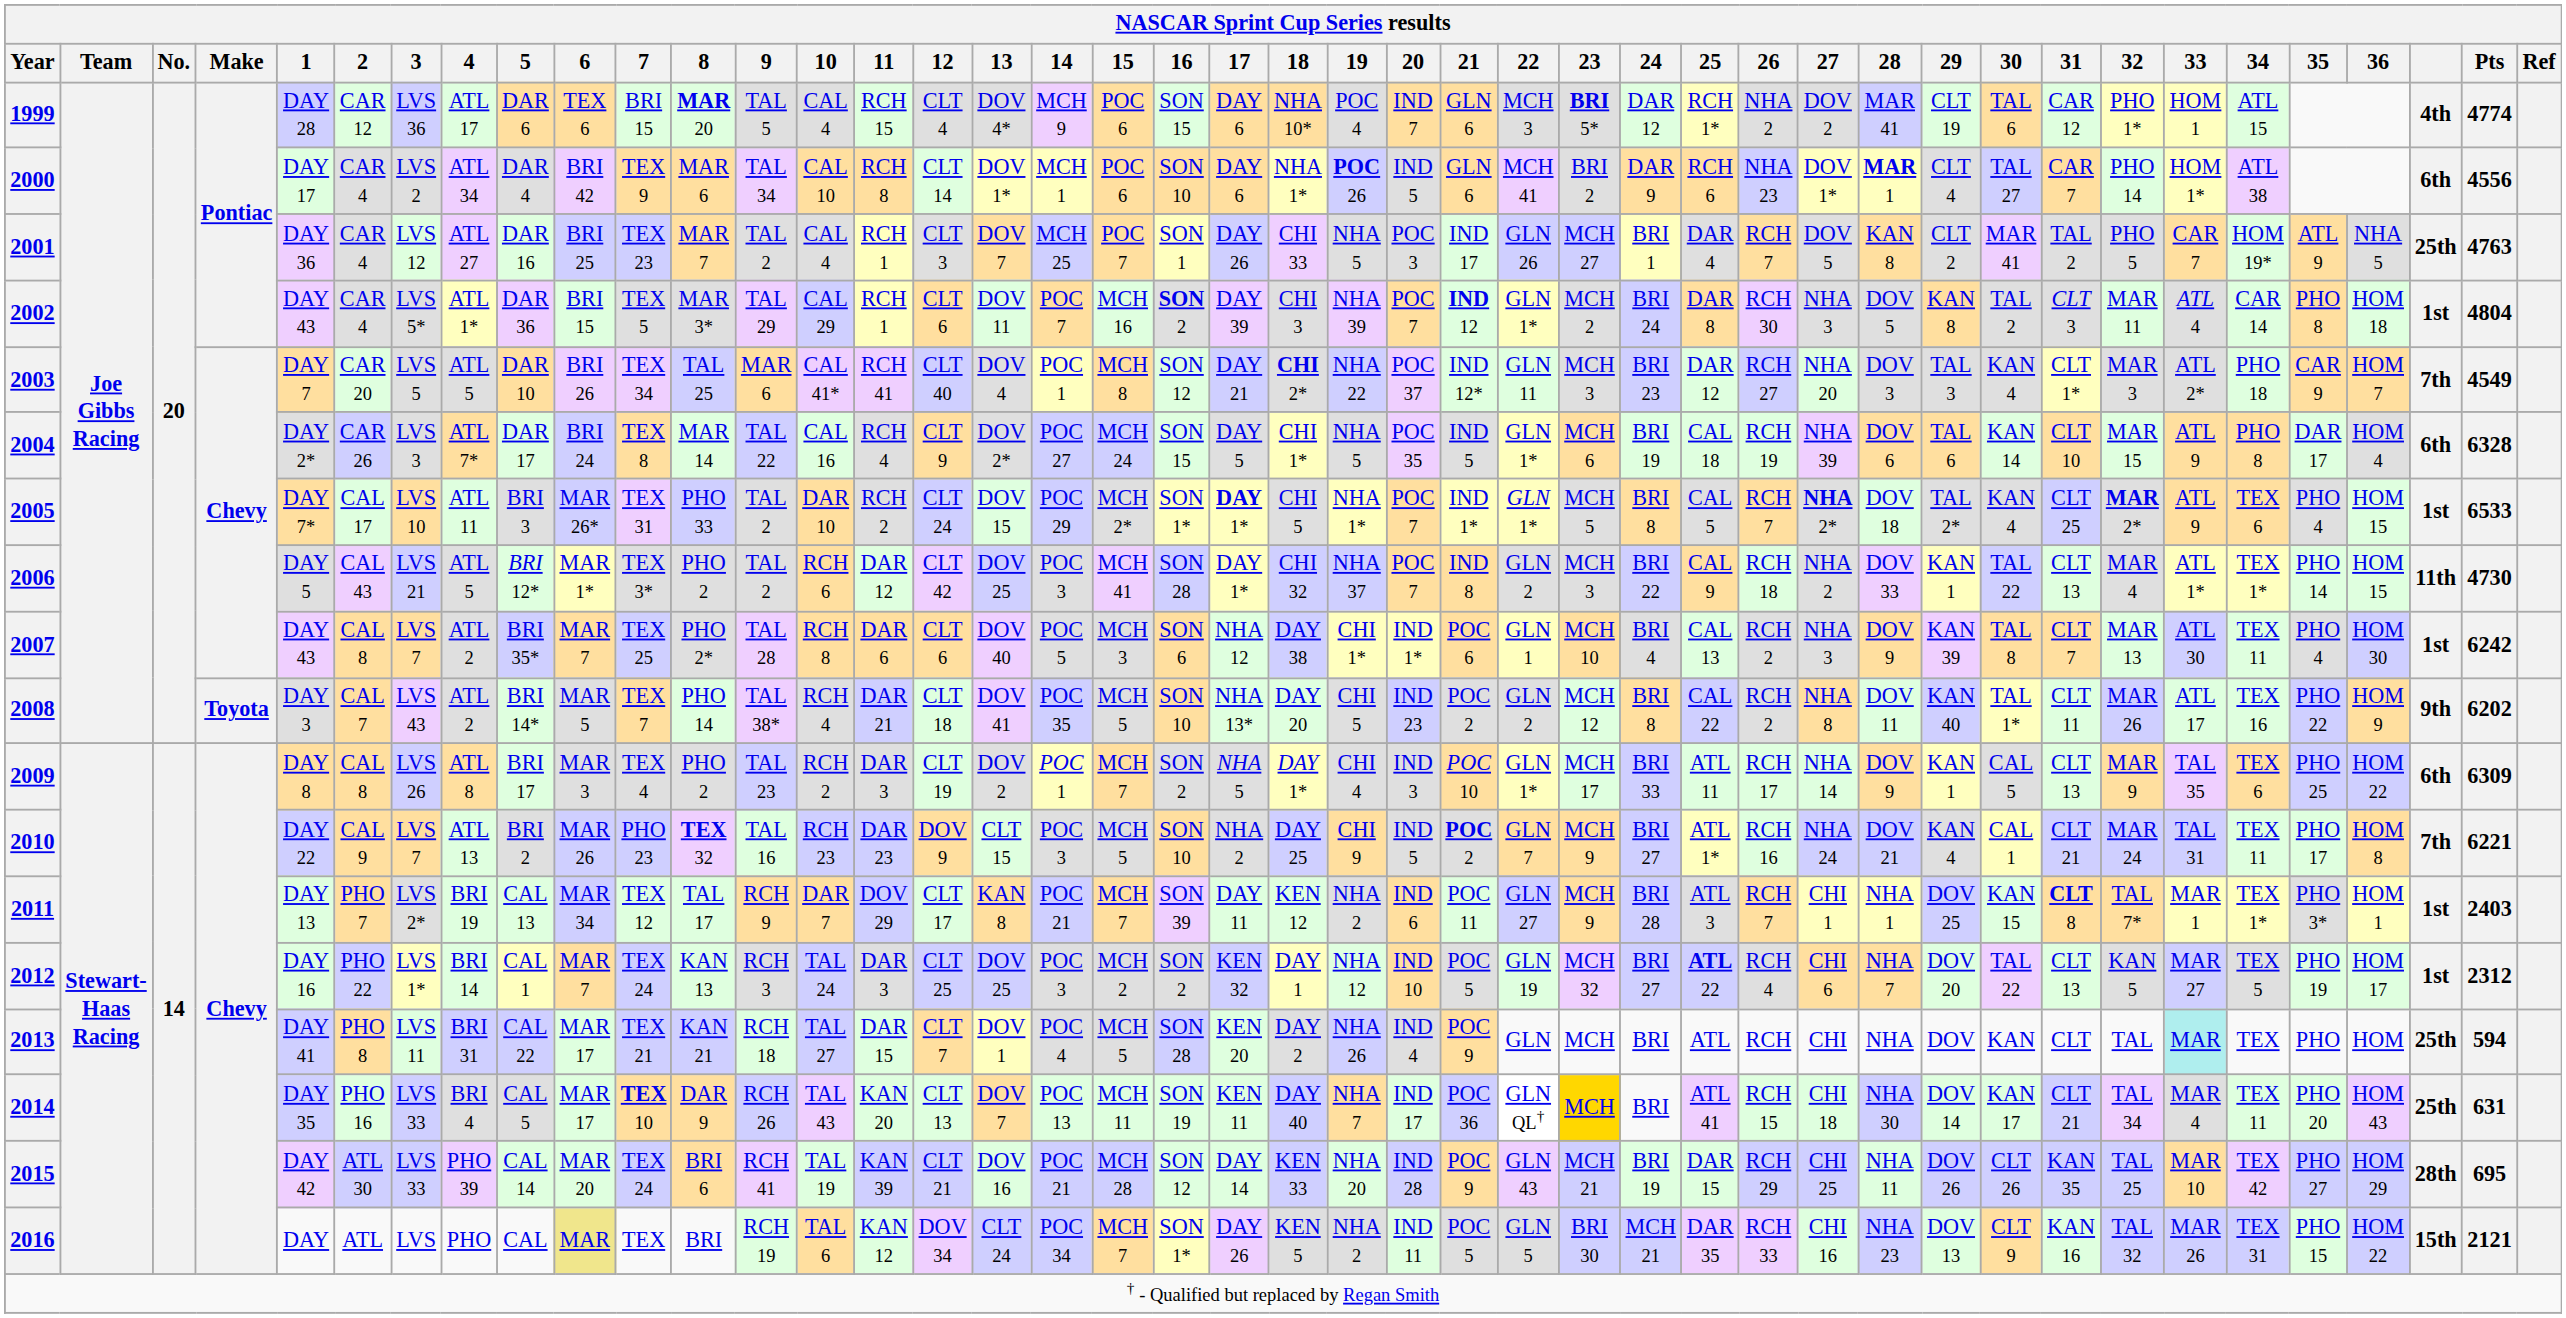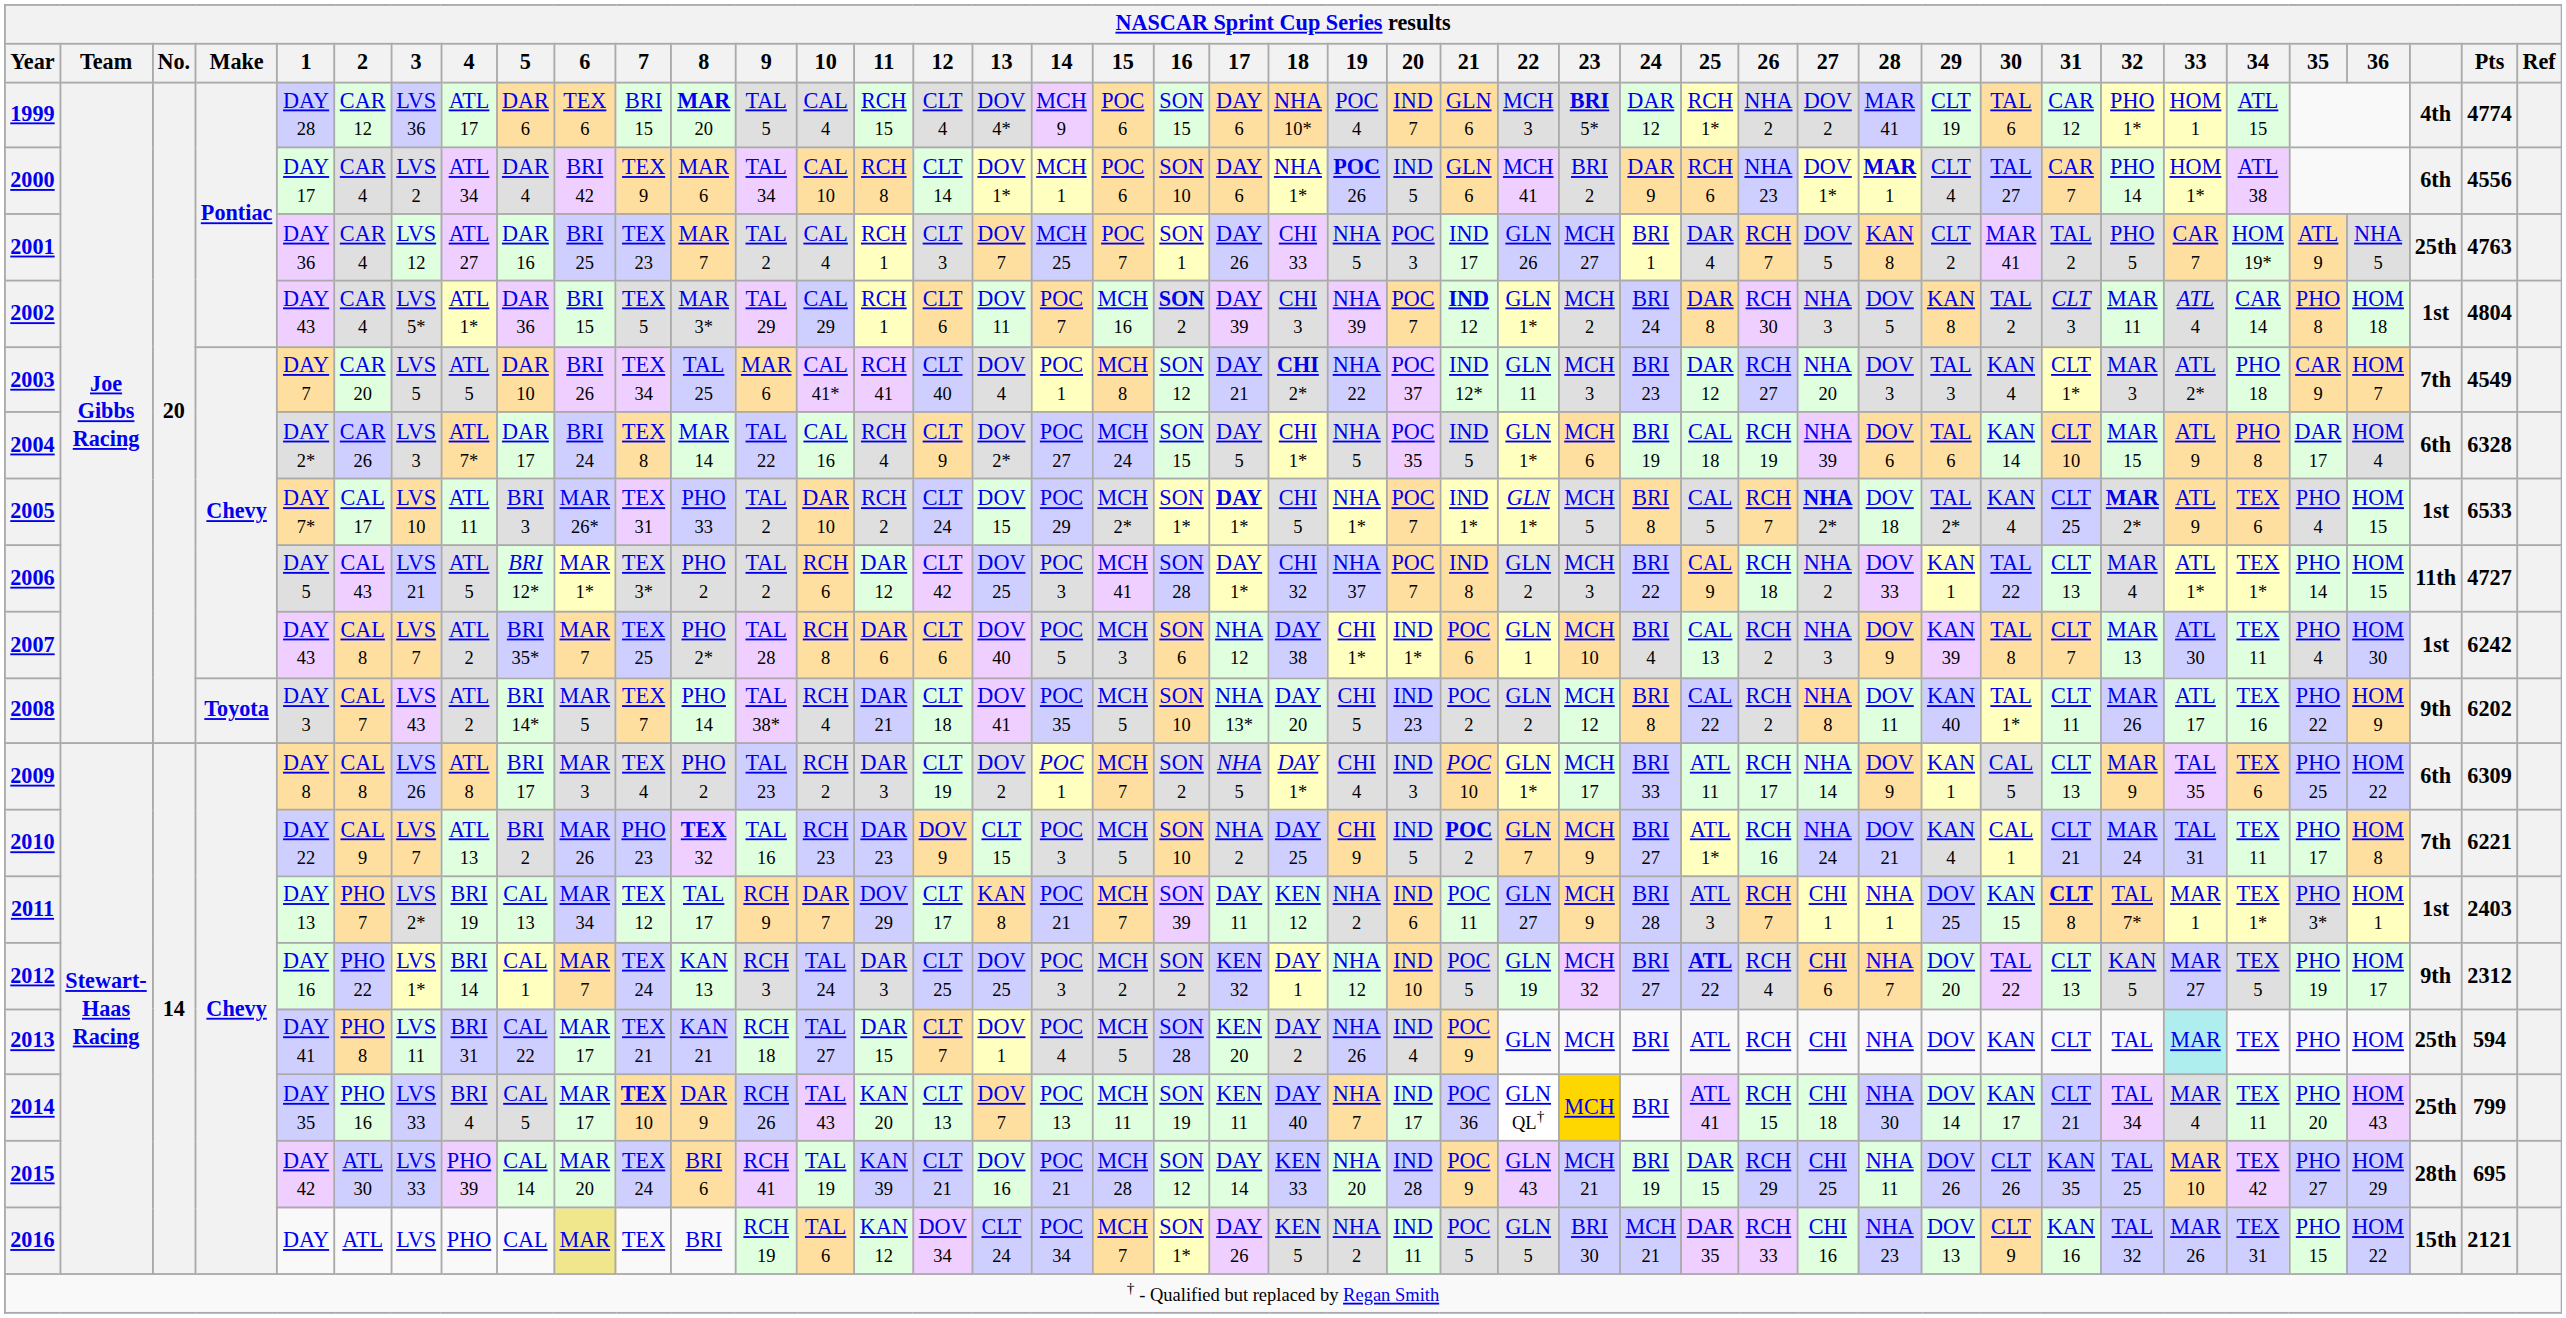2006 | Pts: 4730 -> 4727
2012 | column 41: 1st -> 9th
2014 | Pts: 631 -> 799
